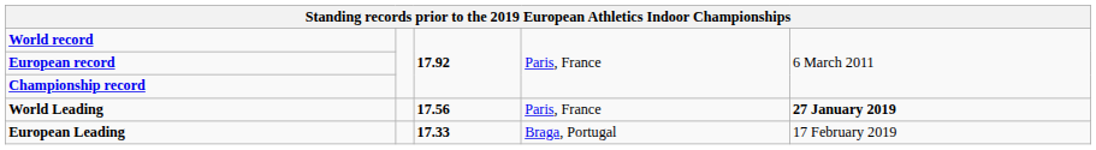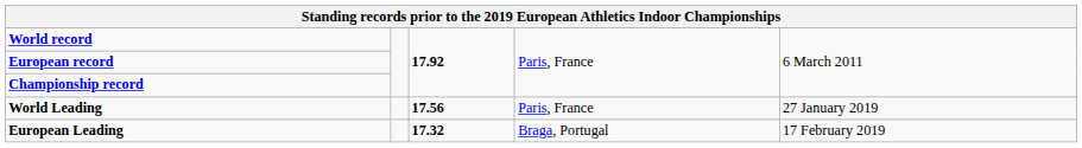World Leading | column 5: bold -> normal
European Leading | column 3: 17.33 -> 17.32
